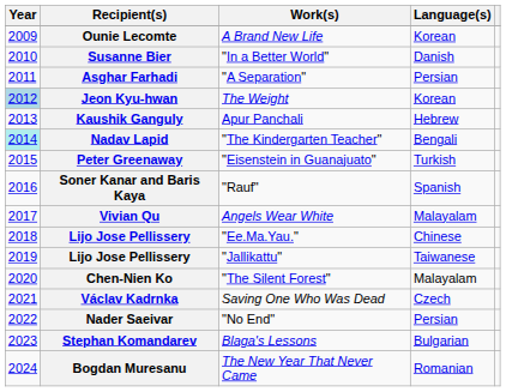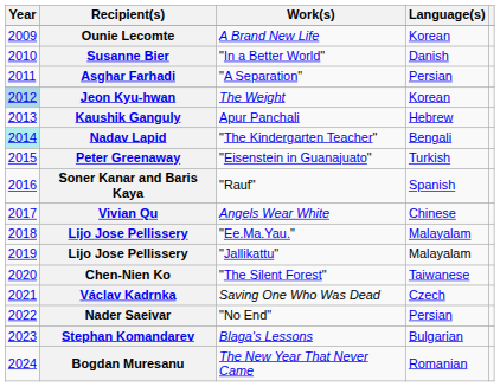Vivian Qu | Language(s): Malayalam -> Chinese
Lijo Jose Pellissery / "Ee.Ma.Yau." | Language(s): Chinese -> Malayalam
Lijo Jose Pellissery / "Jallikattu" | Language(s): Taiwanese -> Malayalam
Chen-Nien Ko | Language(s): Malayalam -> Taiwanese
